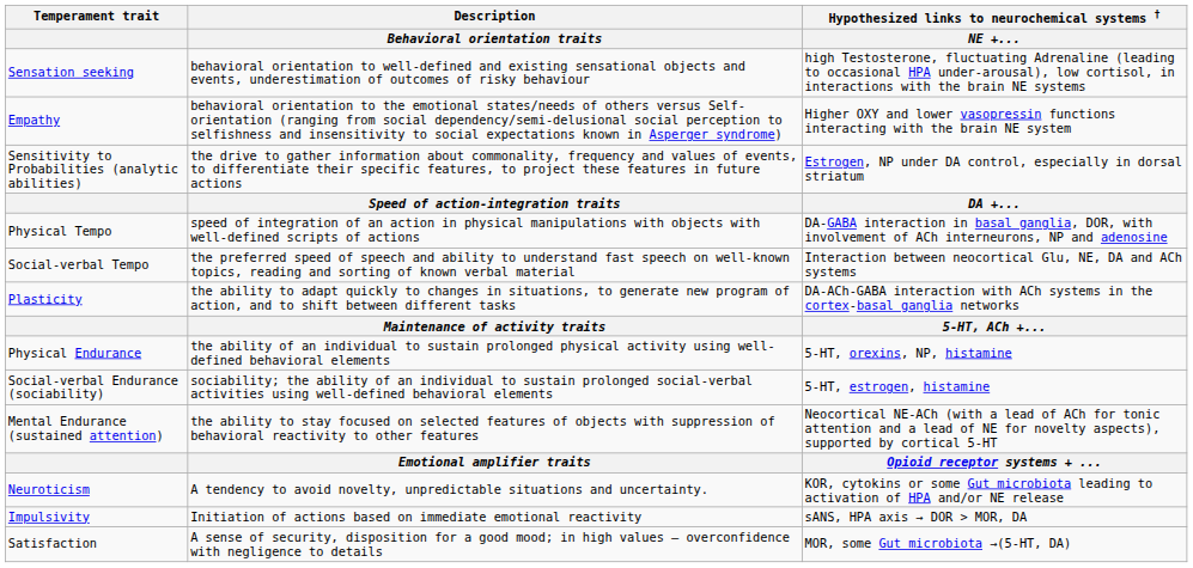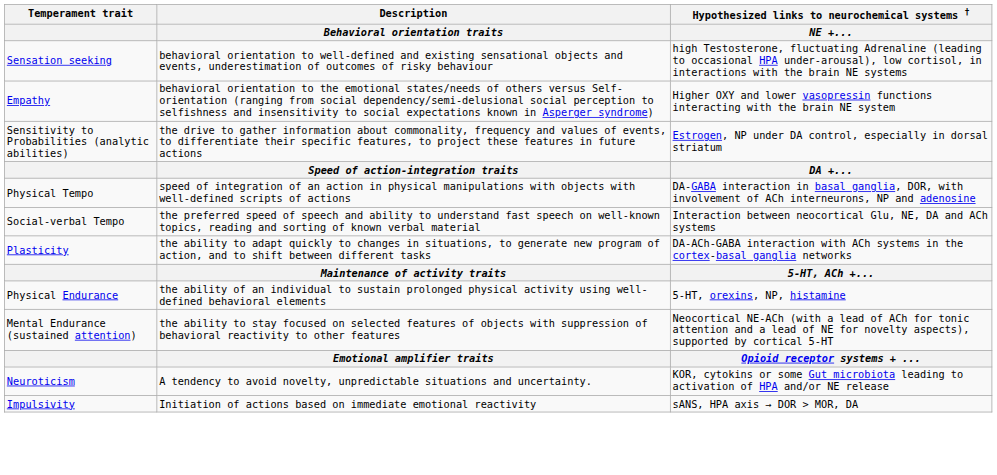- row: Social-verbal Endurance (sociability) | sociability; the ability of an individual to sustain prolonged social-verbal activities using well-defined behavioral elements | 5-HT, estrogen, histamine
- row: Satisfaction | A sense of security, disposition for a good mood; in high values – overconfidence with negligence to details | MOR, some Gut microbiota →(5-HT, DA)
